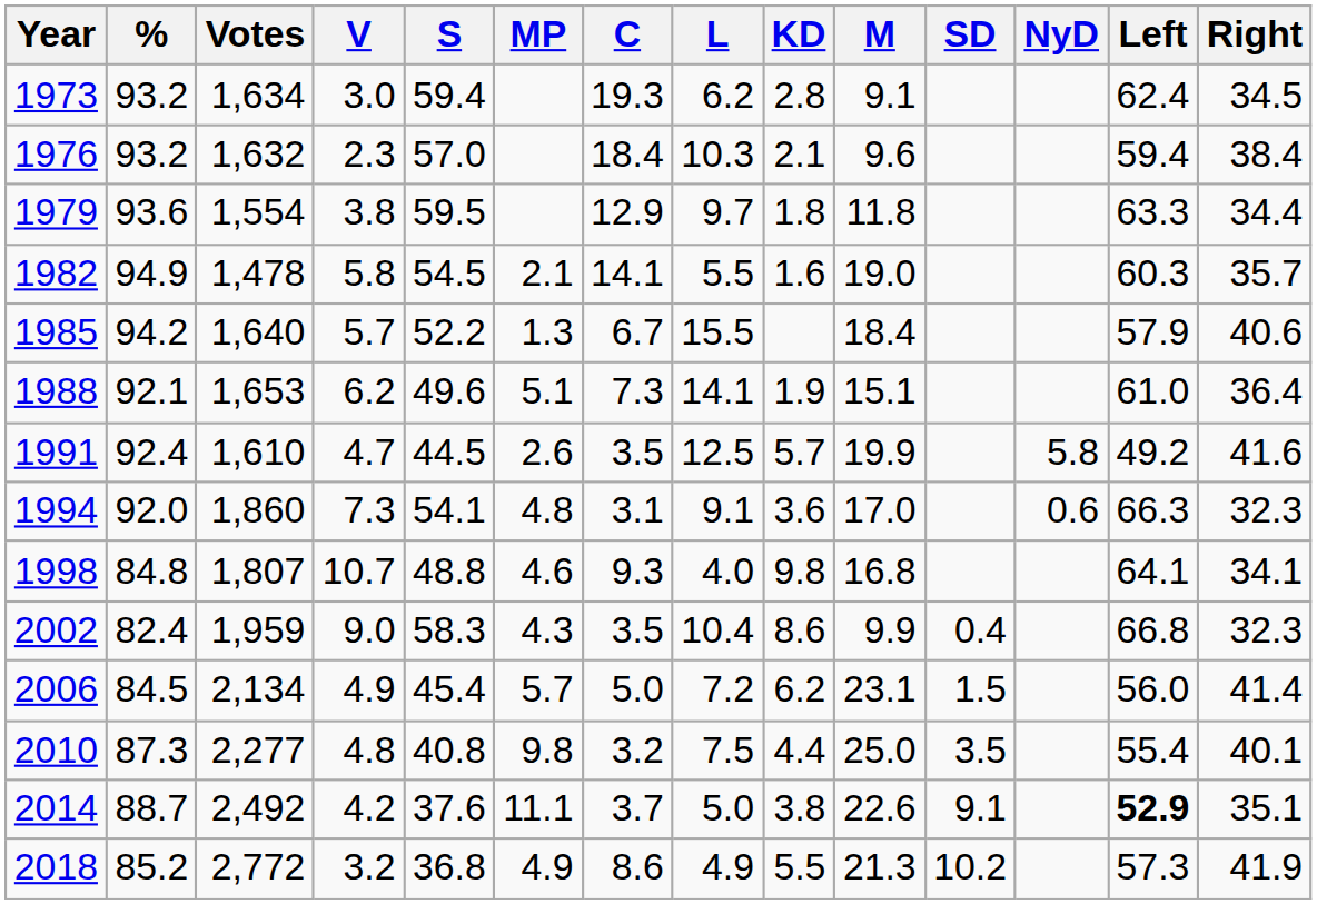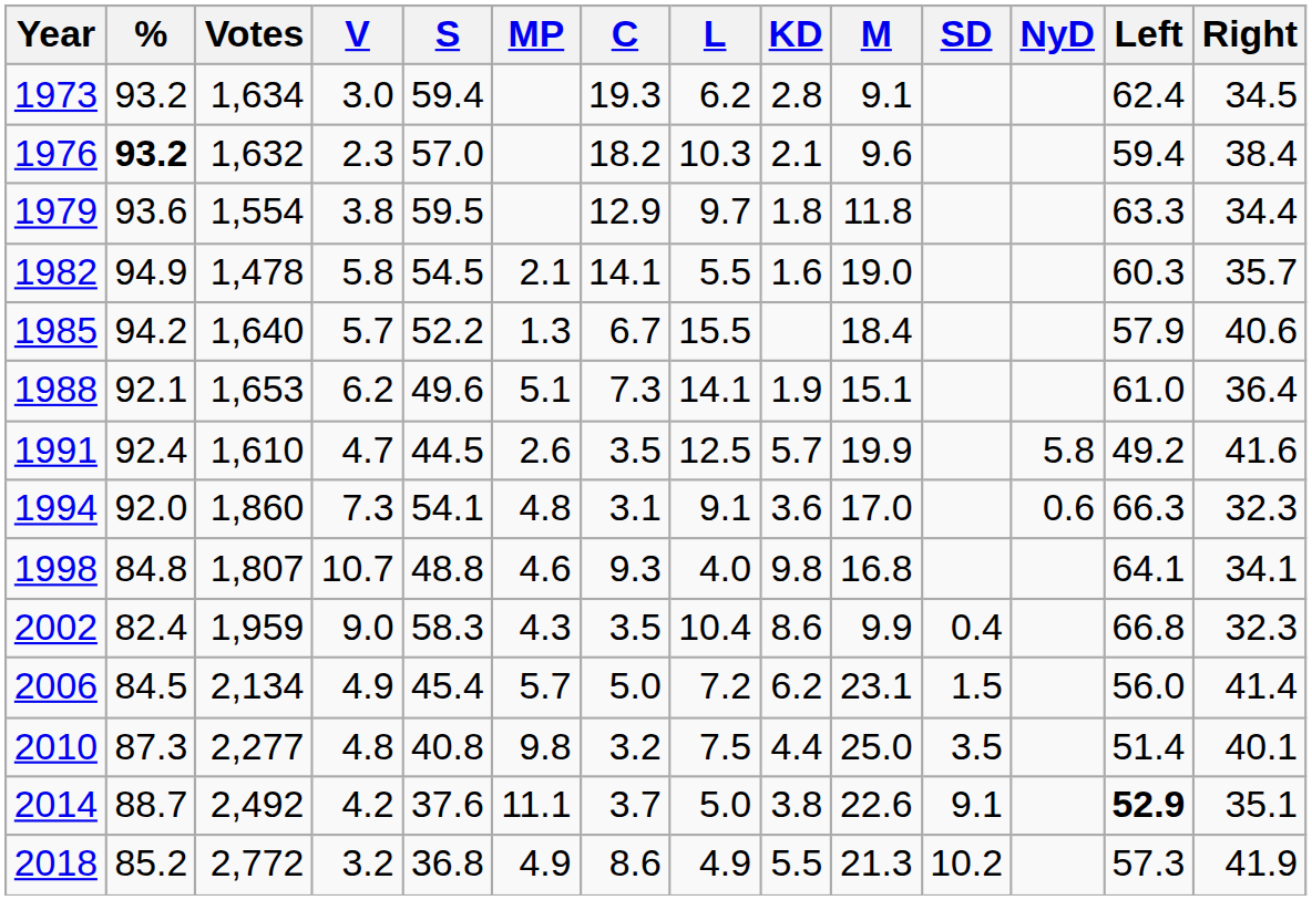1976 | %: normal -> bold
1976 | C: 18.4 -> 18.2
2010 | Left: 55.4 -> 51.4
